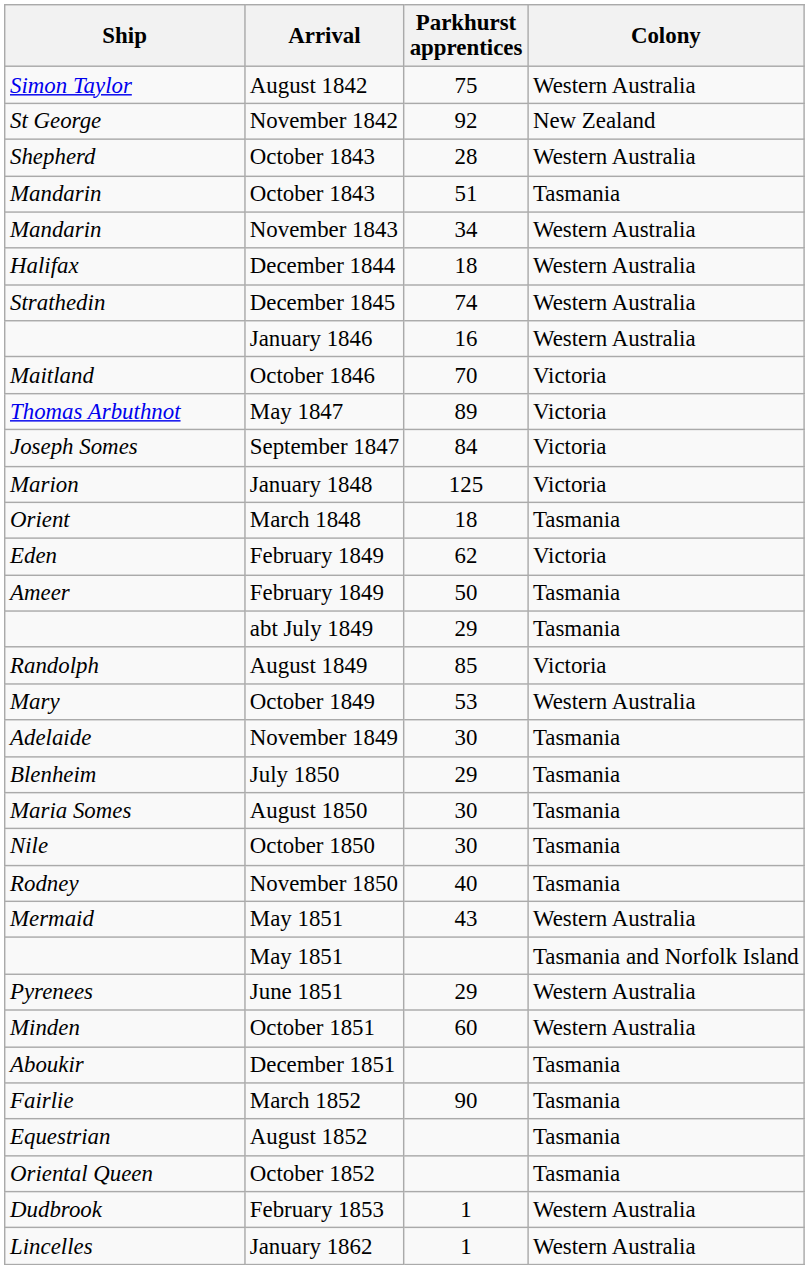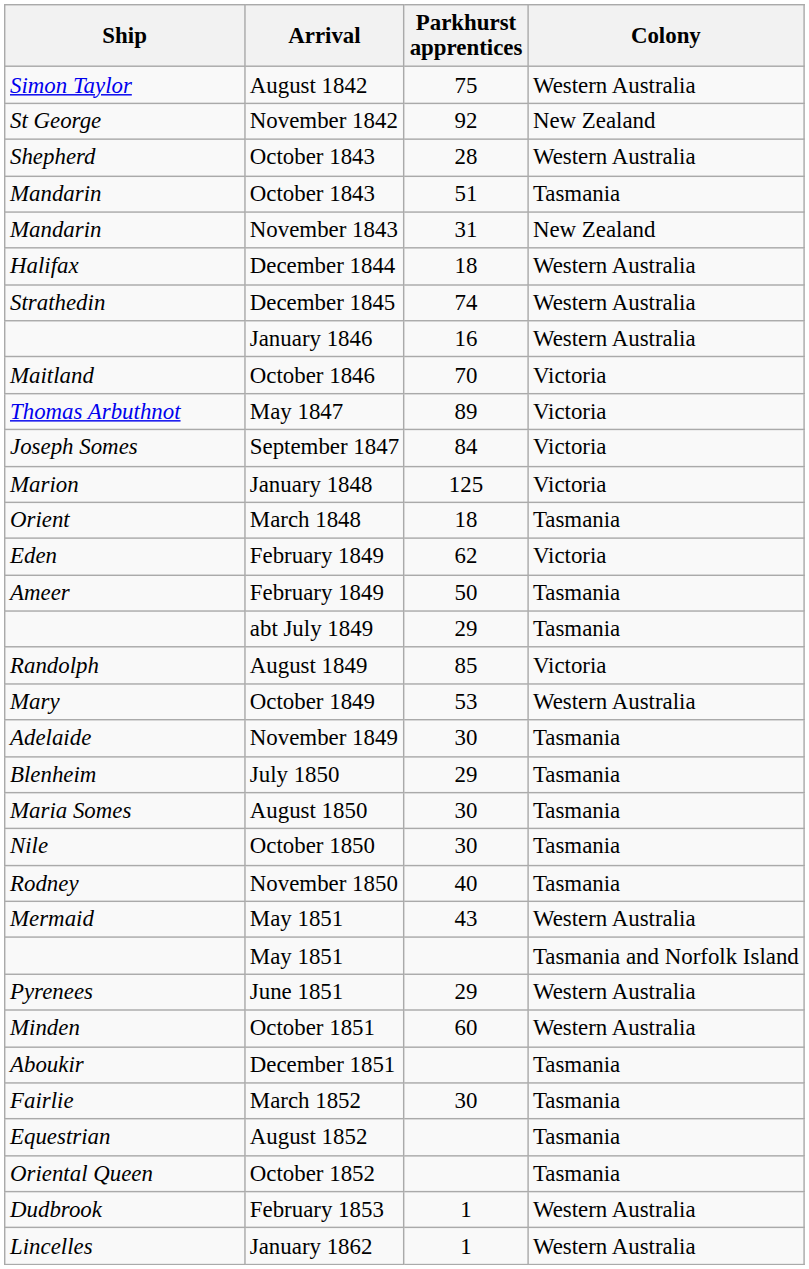Mandarin / November 1843 | Parkhurst apprentices: 34 -> 31
Mandarin / November 1843 | Colony: Western Australia -> New Zealand
Fairlie | Parkhurst apprentices: 90 -> 30
